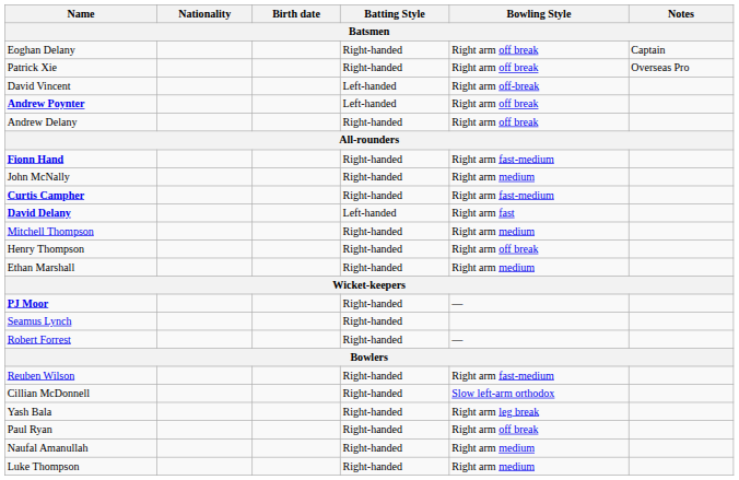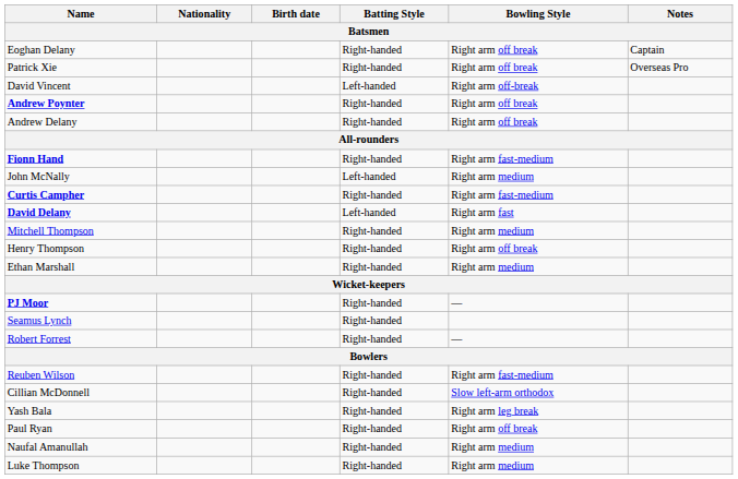Andrew Poynter | Batting Style: Left-handed -> Right-handed
John McNally | Batting Style: Right-handed -> Left-handed
